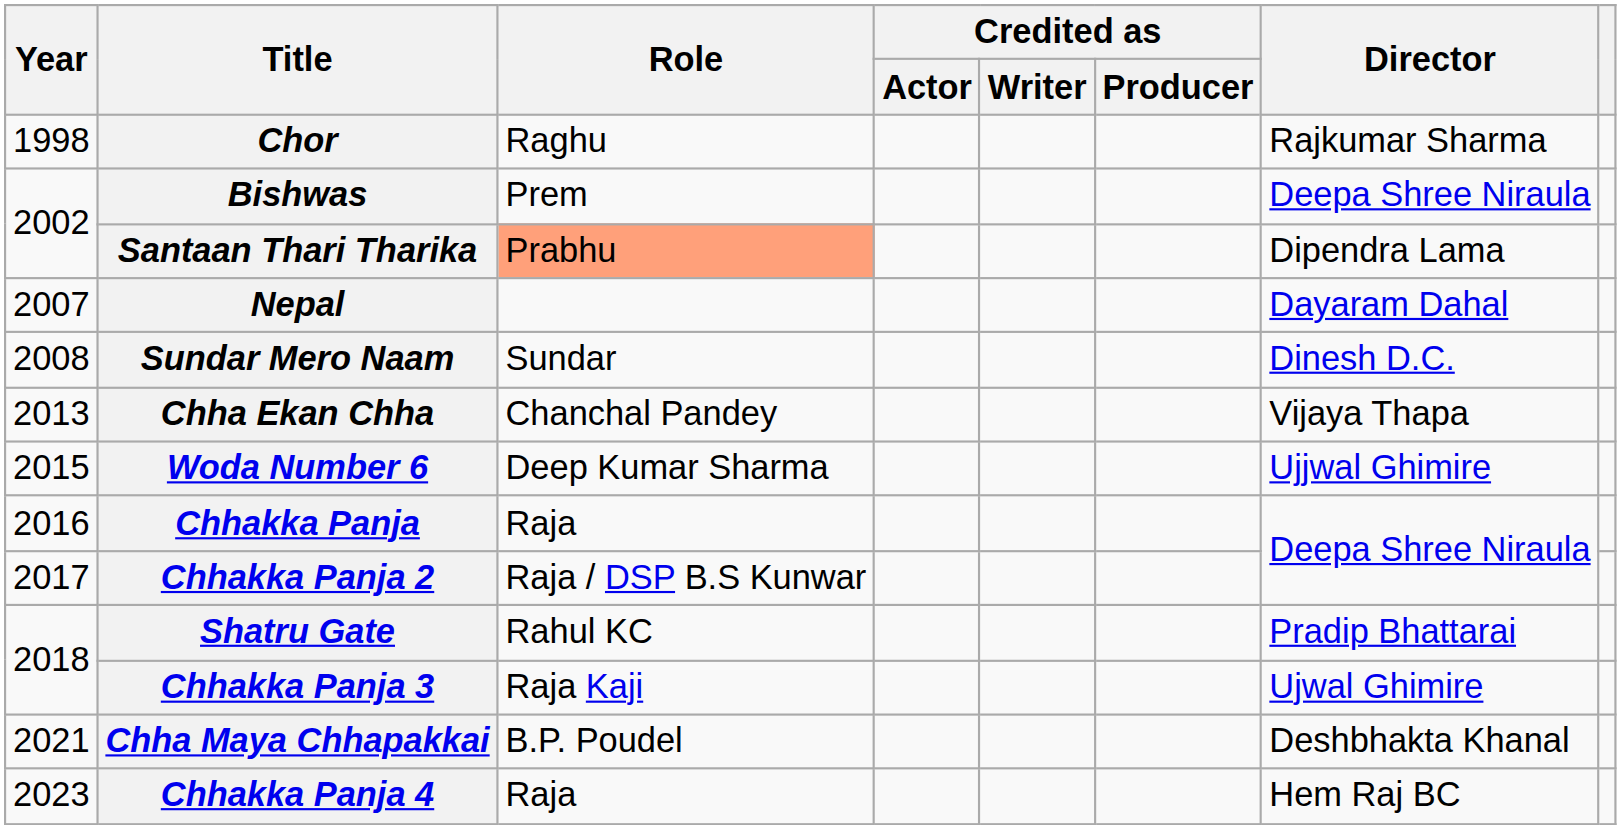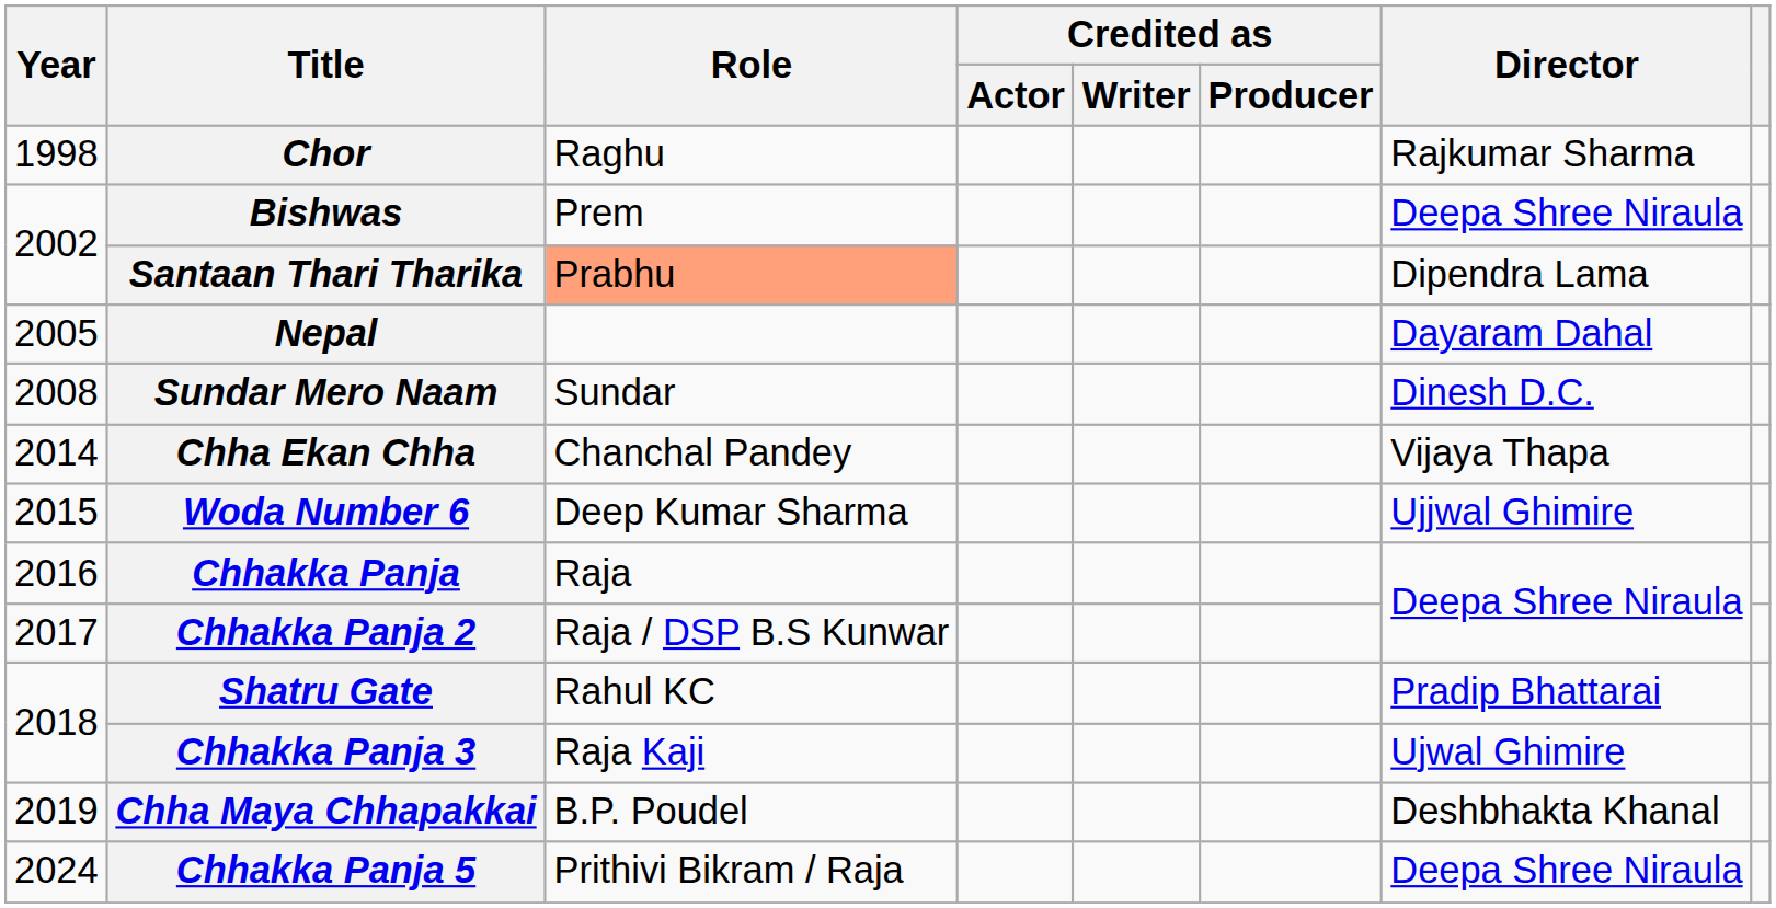Nepal | Year: 2007 -> 2005
Chha Ekan Chha | Year: 2013 -> 2014
Chha Maya Chhapakkai | Year: 2021 -> 2019
- row: 2023 | Chhakka Panja 4 | Raja | Hem Raj BC
+ row: 2024 | Chhakka Panja 5 | Prithivi Bikram / Raja | Deepa Shree Niraula
